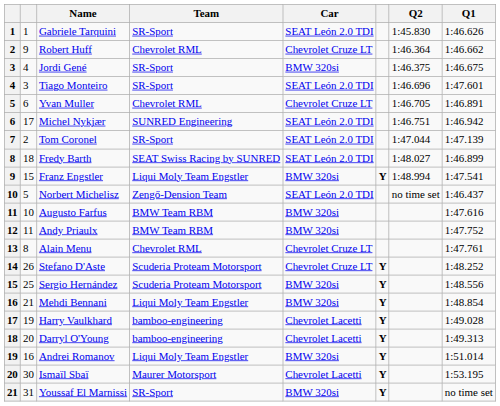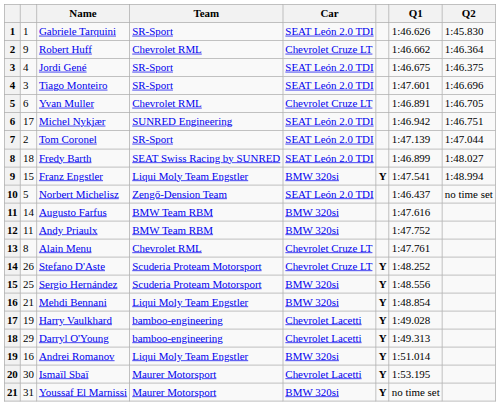columns swapped: Q1 <-> Q2
Jordi Gené | Car: BMW 320si -> SEAT León 2.0 TDI
Augusto Farfus | column 2: 10 -> 14
Darryl O'Young | column 2: 20 -> 29
Youssaf El Marnissi | Team: SR-Sport -> Maurer Motorsport
